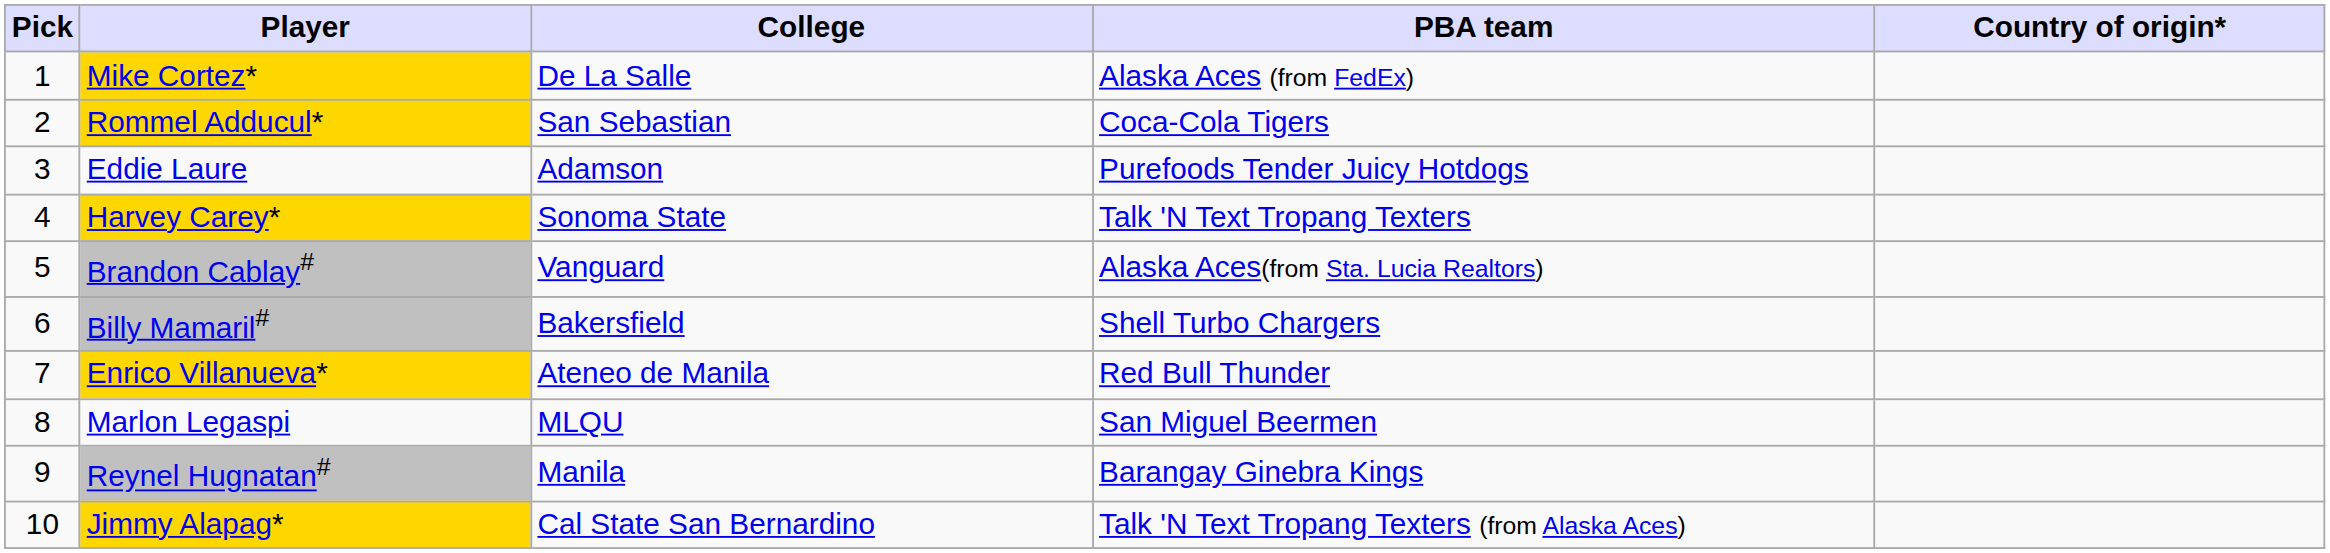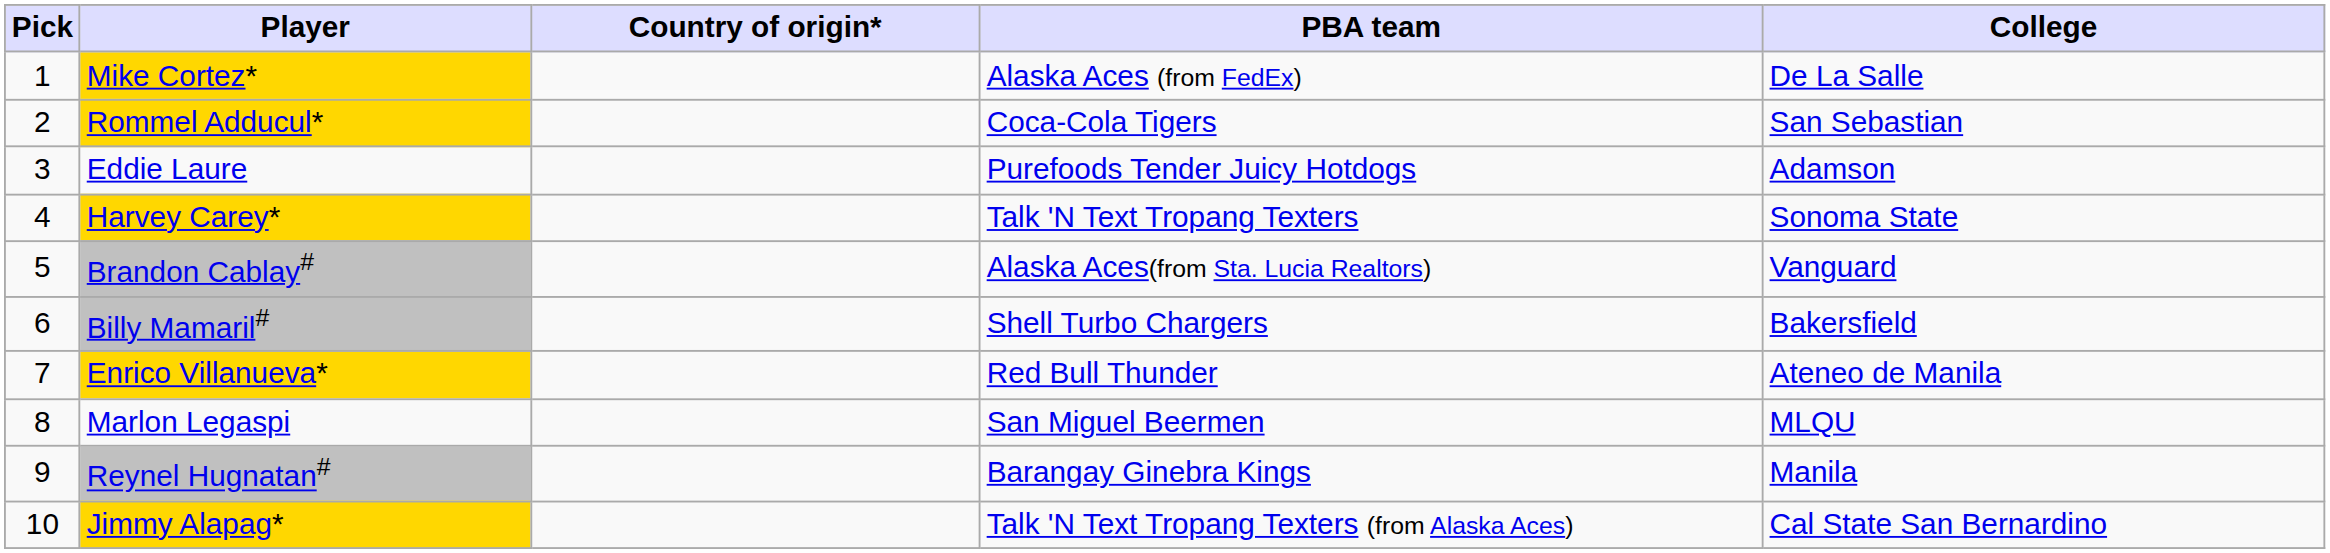columns swapped: Country of origin* <-> College
